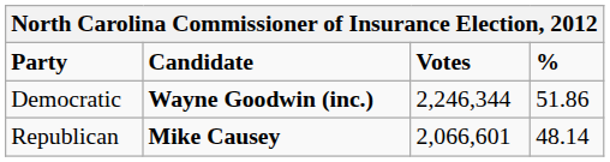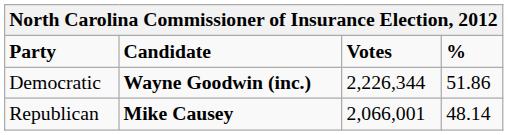Democratic | Votes: 2,246,344 -> 2,226,344
Republican | Votes: 2,066,601 -> 2,066,001
